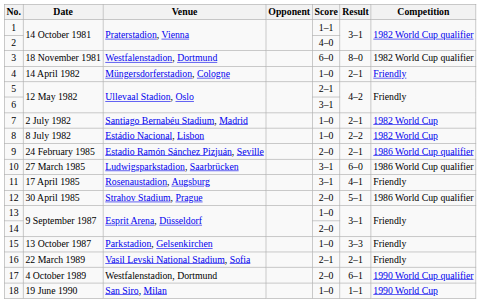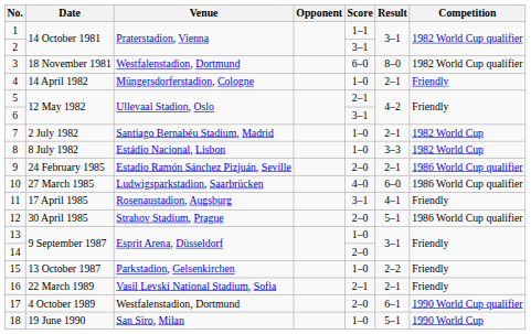2 | Score: 4–0 -> 3–1
8 | Result: 2–2 -> 3–3
10 | Score: 3–1 -> 4–0
15 | Result: 3–3 -> 2–2
18 | Result: 1–1 -> 5–1
